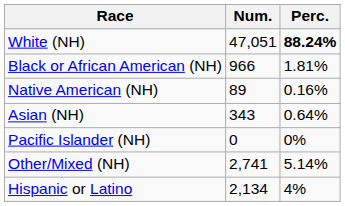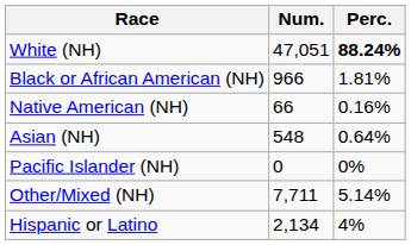Native American (NH) | Num.: 89 -> 66
Asian (NH) | Num.: 343 -> 548
Other/Mixed (NH) | Num.: 2,741 -> 7,711
